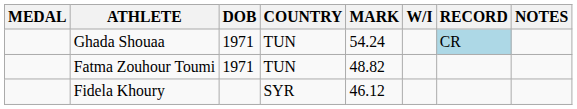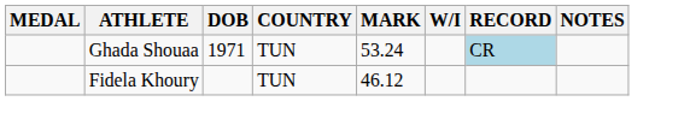Ghada Shouaa | MARK: 54.24 -> 53.24
- row: Fatma Zouhour Toumi | 1971 | TUN | 48.82
Fidela Khoury | COUNTRY: SYR -> TUN
